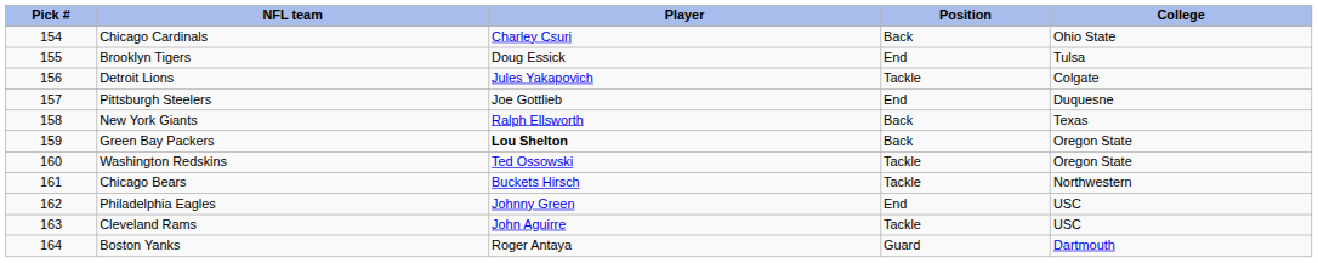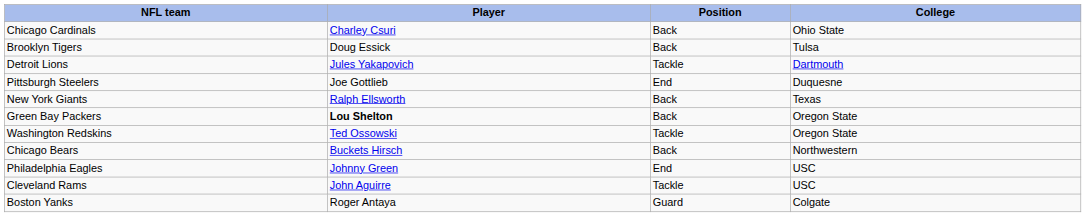- column: Pick # | 154 | 155 | 156 | 157 | 158 | 159 | 160 | 161 | 162 | 163 | 164
Brooklyn Tigers | Position: End -> Back
Detroit Lions | College: Colgate -> Dartmouth
Chicago Bears | Position: Tackle -> Back
Boston Yanks | College: Dartmouth -> Colgate
